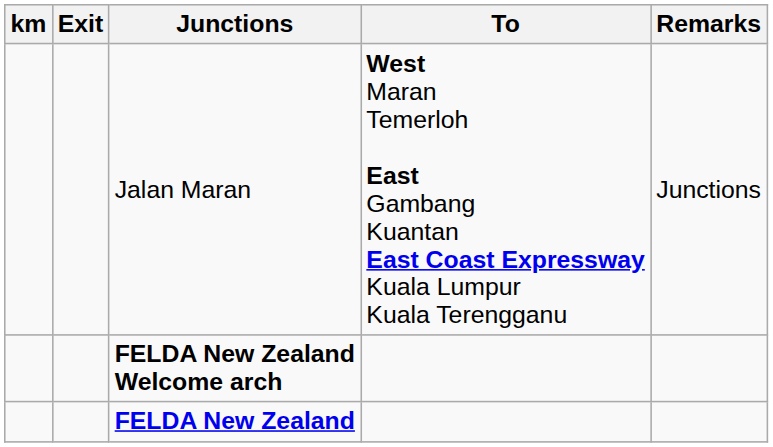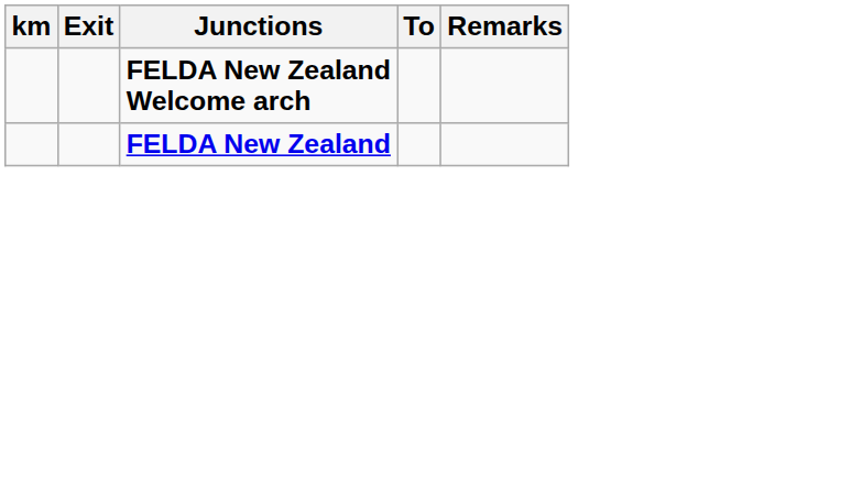- row: Jalan Maran | West Maran Temerloh East Gambang Kuantan East Coast Expressway Kuala Lumpur Kuala Terengganu | Junctions
